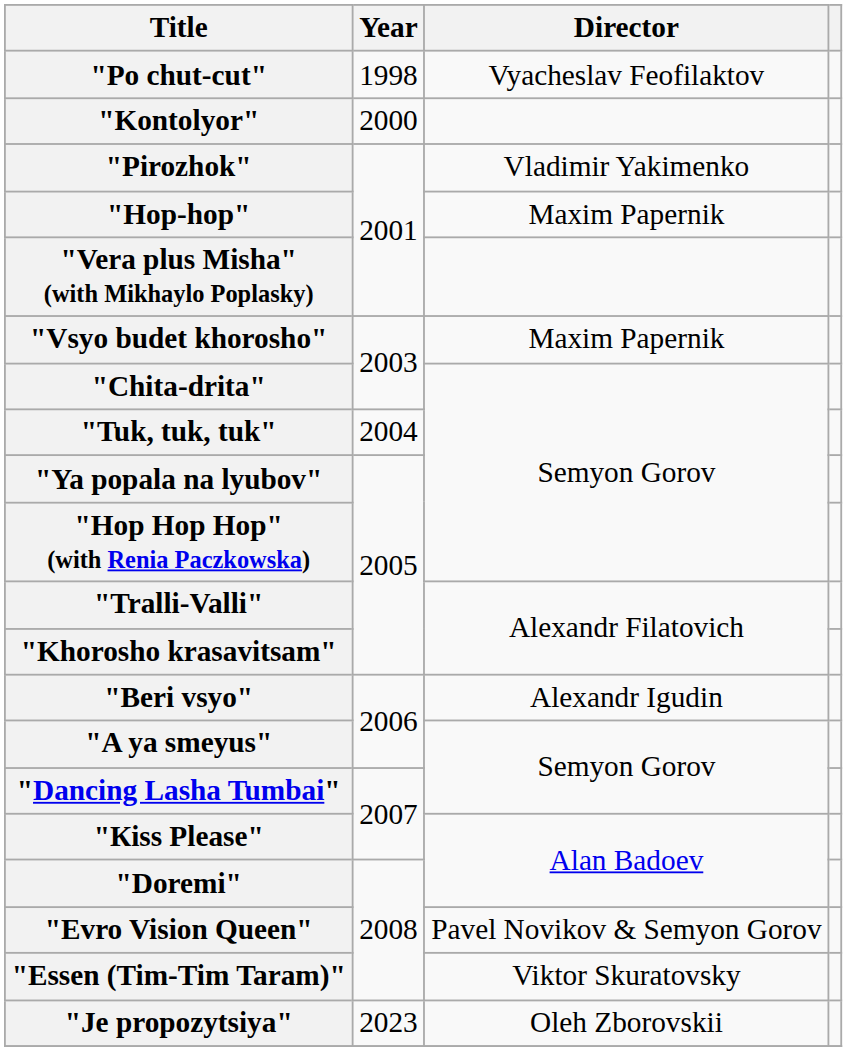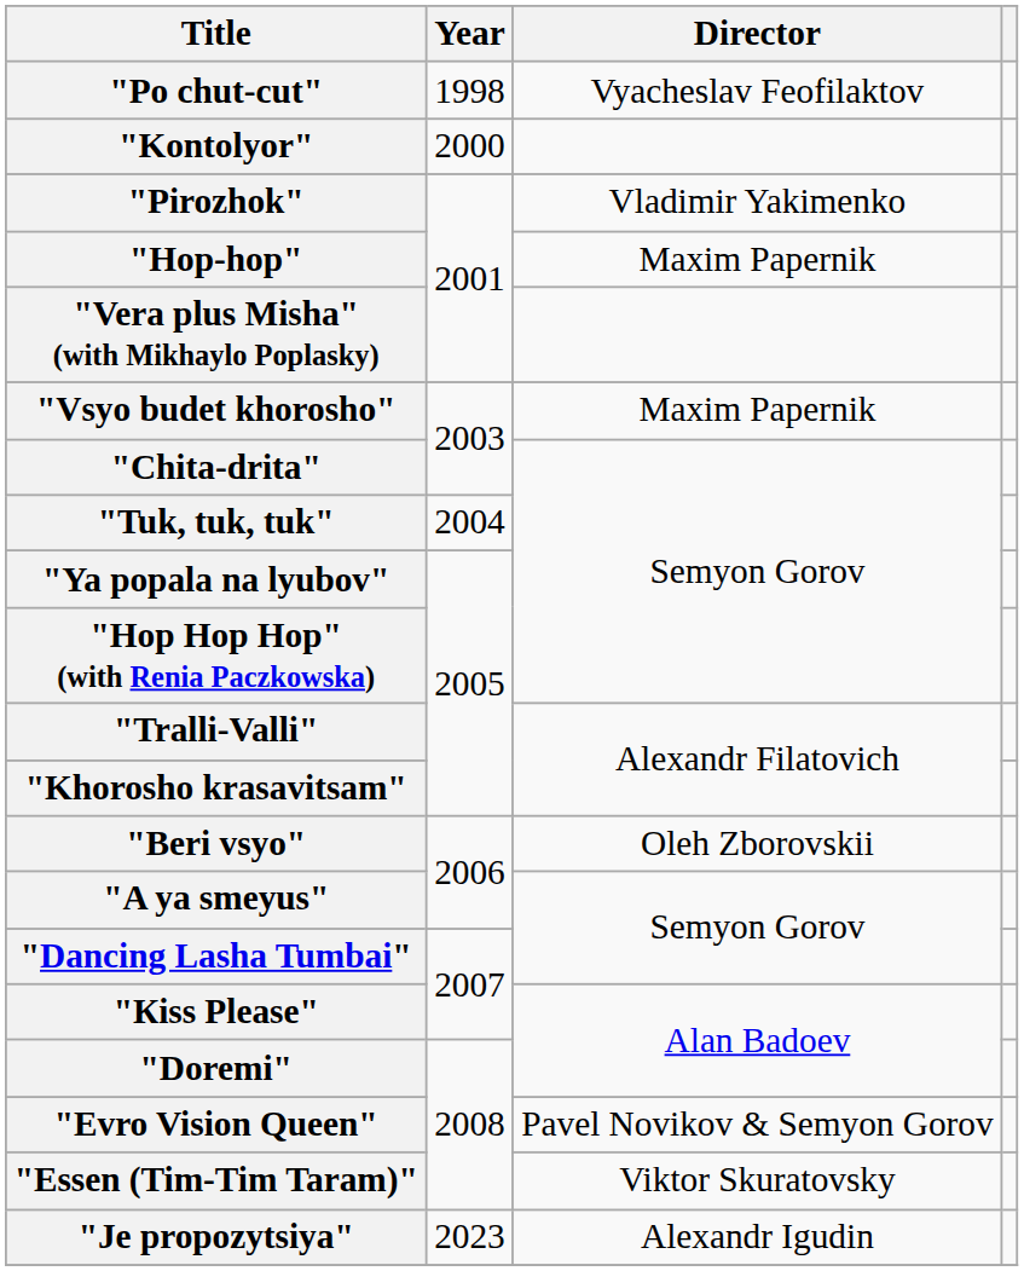"Beri vsyo" | Director: Alexandr Igudin -> Oleh Zborovskii
"Je propozytsiya" | Director: Oleh Zborovskii -> Alexandr Igudin
